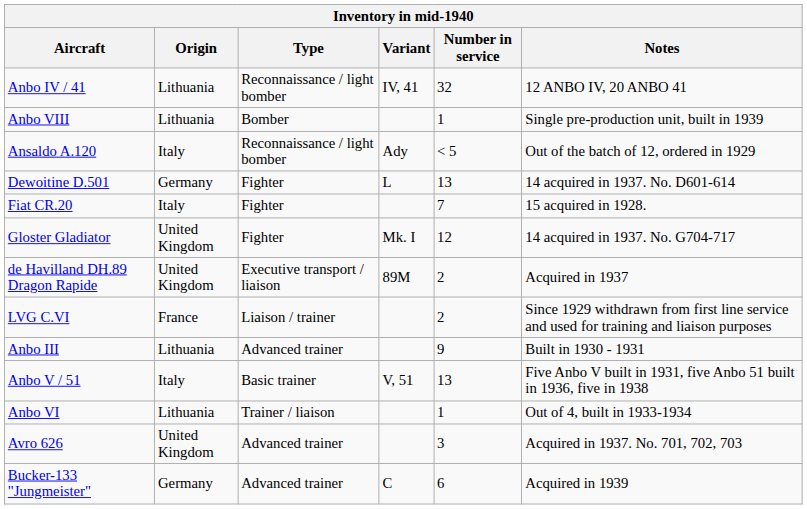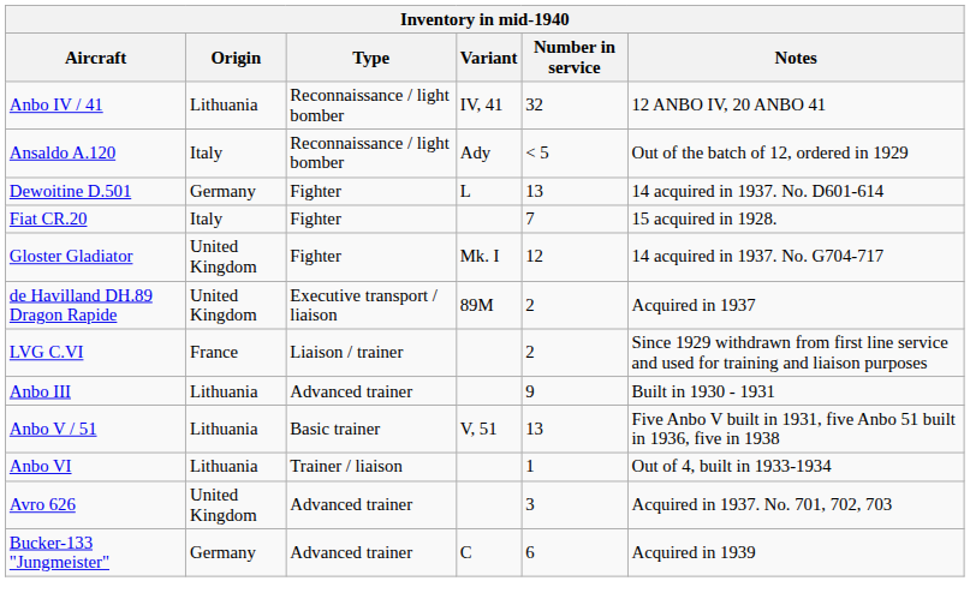- row: Anbo VIII | Lithuania | Bomber | 1 | Single pre-production unit, built in 1939
Anbo V / 51 | Origin: Italy -> Lithuania
